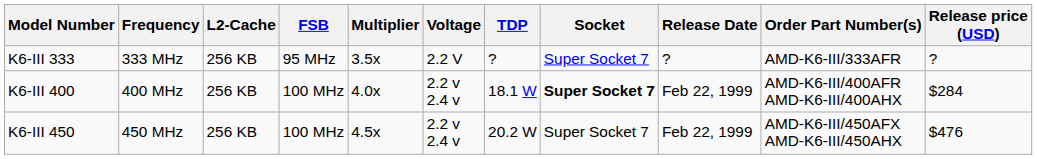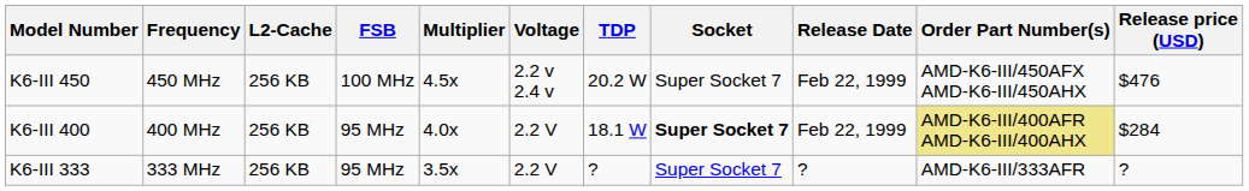rows swapped: K6-III 333 <-> K6-III 450
K6-III 400 | FSB: 100 MHz -> 95 MHz
K6-III 400 | Voltage: 2.2 v 2.4 v -> 2.2 V
K6-III 400 | Order Part Number(s): no background -> khaki background
